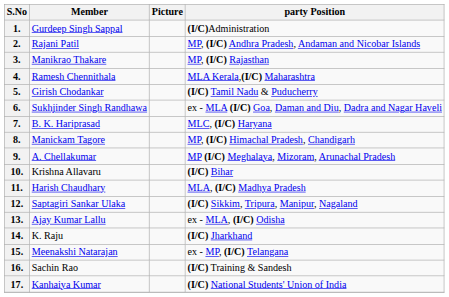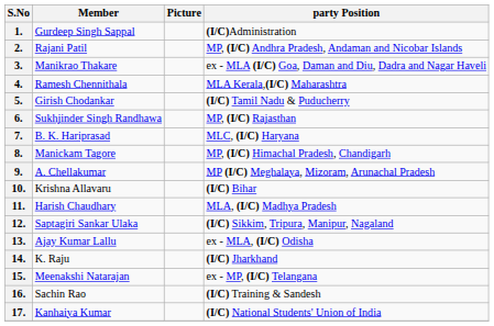3. | party Position: MP, (I/C) Rajasthan -> ex - MLA (I/C) Goa, Daman and Diu, Dadra and Nagar Haveli
6. | party Position: ex - MLA (I/C) Goa, Daman and Diu, Dadra and Nagar Haveli -> MP, (I/C) Rajasthan
